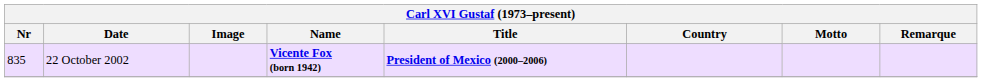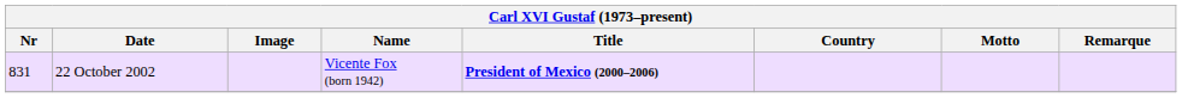22 October 2002 | Nr: 835 -> 831
22 October 2002 | Name: bold -> normal
